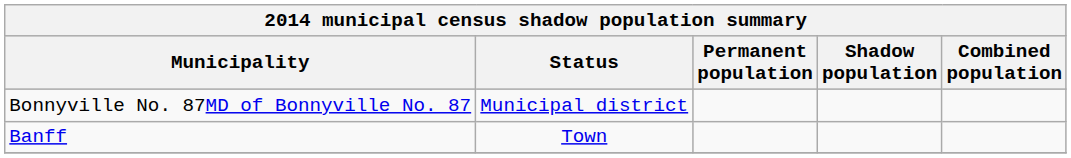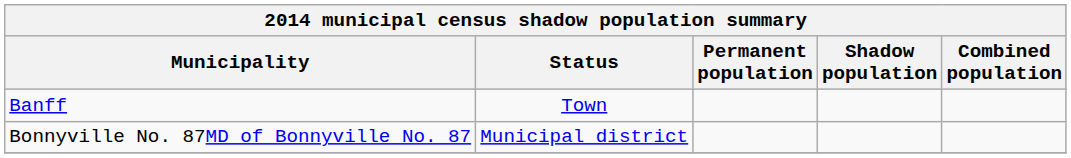rows swapped: Banff <-> Bonnyville No. 87MD of Bonnyville No. 87
